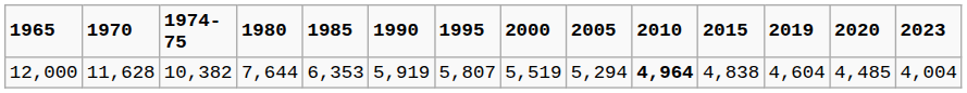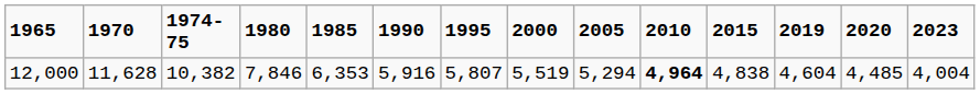12,000 | 1980: 7,644 -> 7,846
12,000 | 1990: 5,919 -> 5,916
